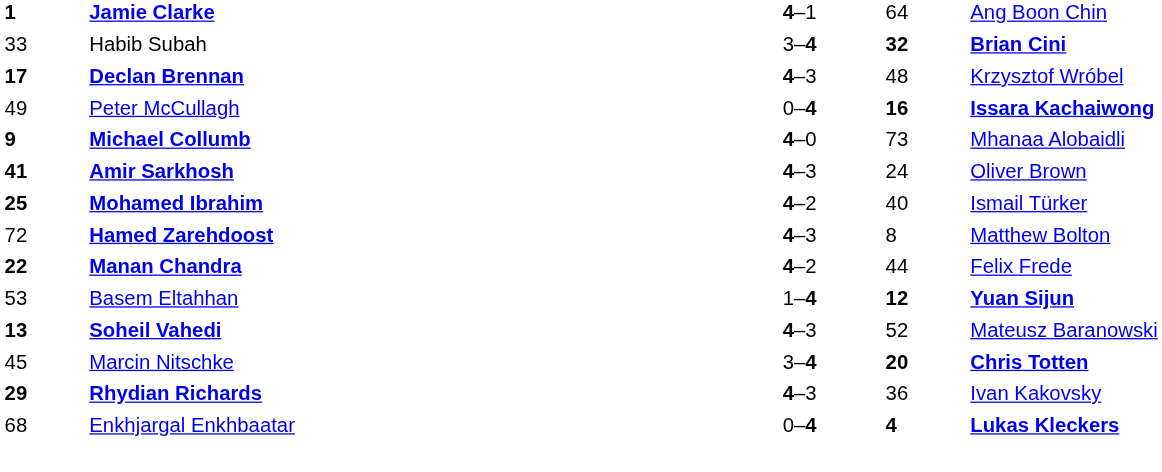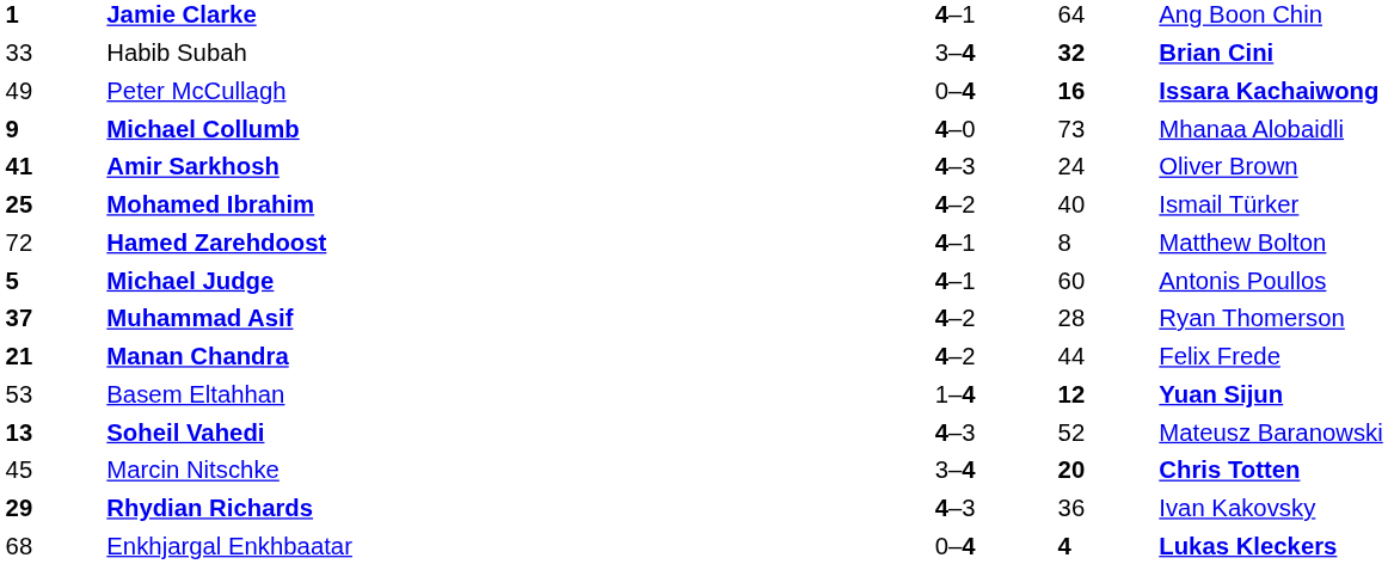- row: 17 | Declan Brennan | 4–3 | 48 | Krzysztof Wróbel
Hamed Zarehdoost | column 3: 4–3 -> 4–1
+ row: 5 | Michael Judge | 4–1 | 60 | Antonis Poullos
+ row: 37 | Muhammad Asif | 4–2 | 28 | Ryan Thomerson
Manan Chandra | column 1: 22 -> 21
